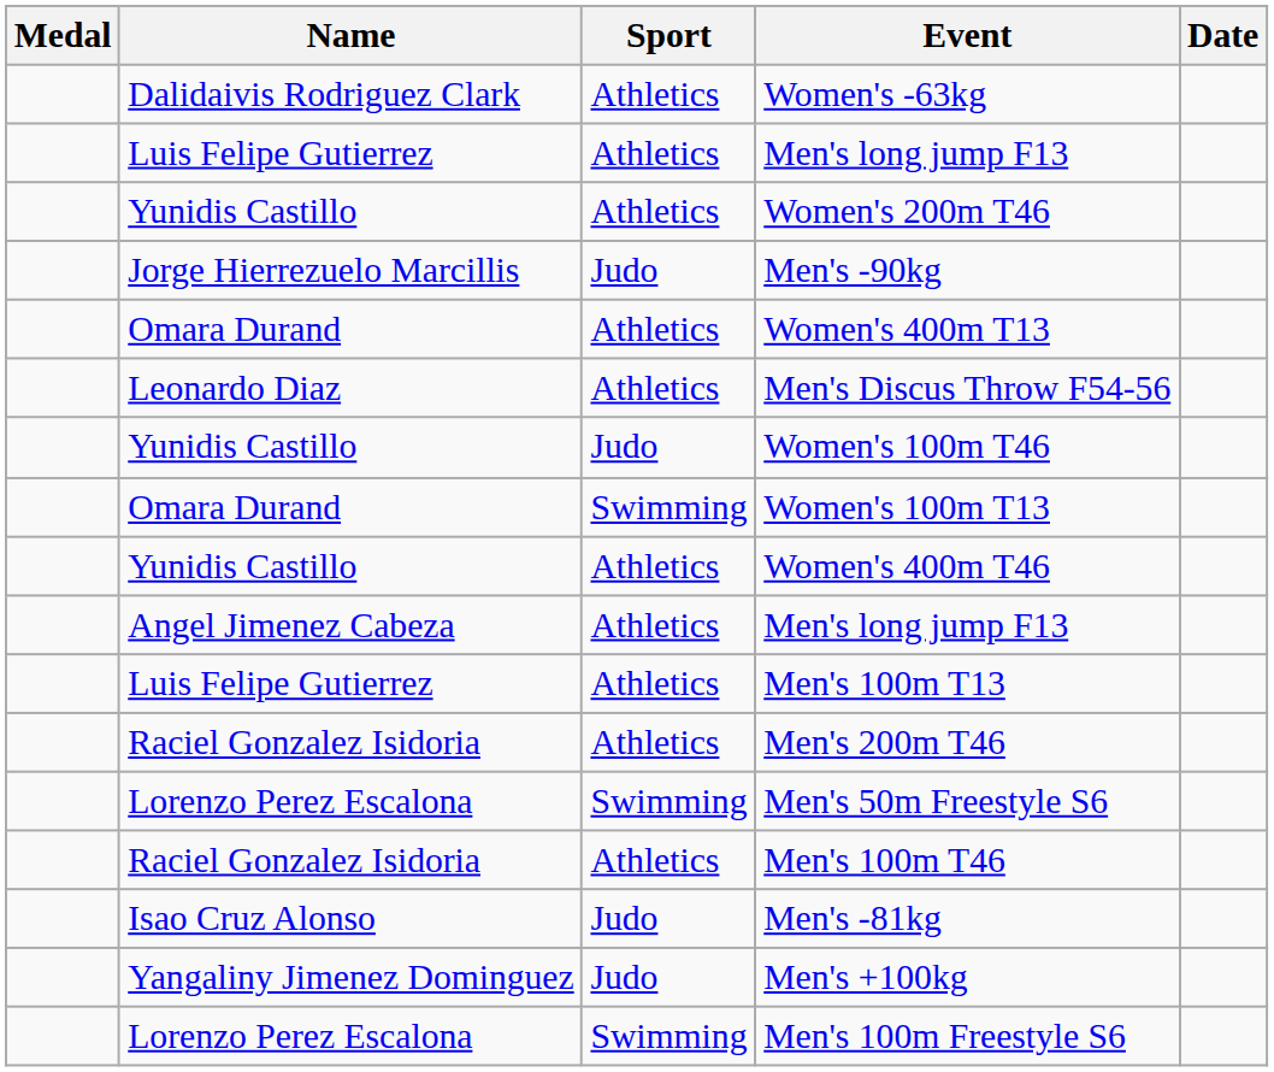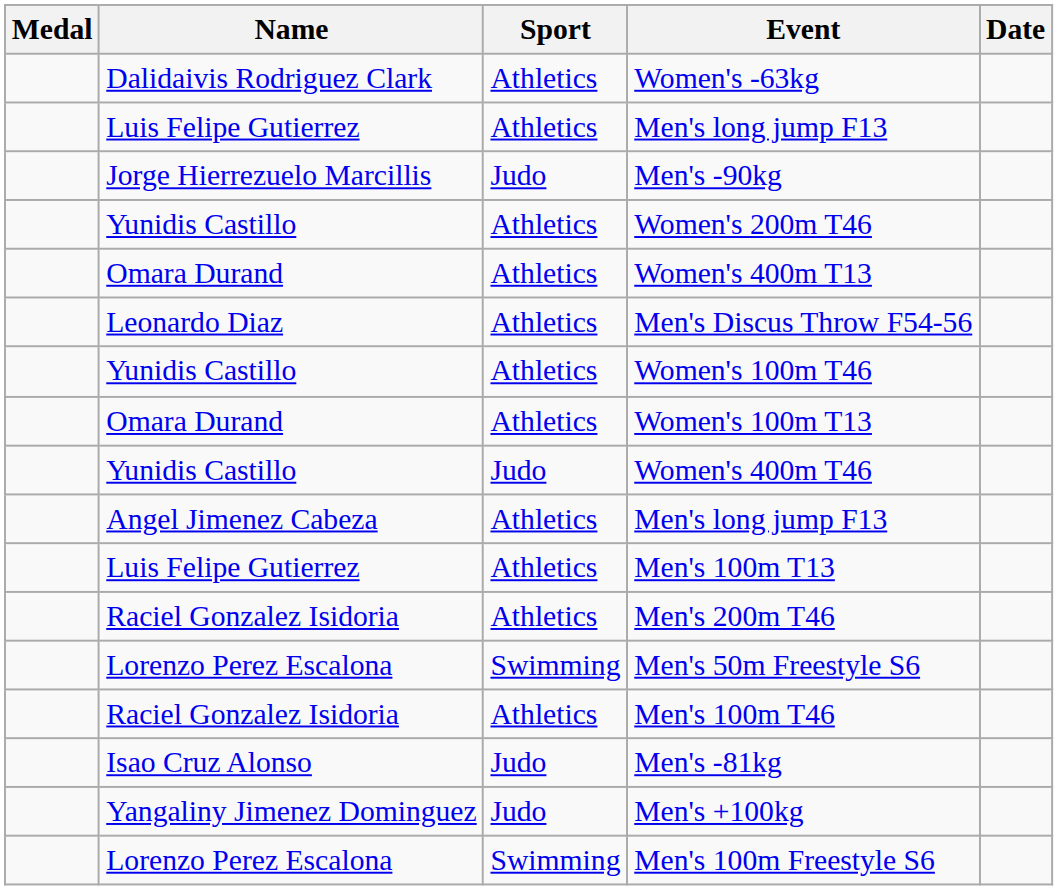rows swapped: Women's 200m T46 <-> Men's -90kg
Women's 100m T46 | Sport: Judo -> Athletics
Women's 100m T13 | Sport: Swimming -> Athletics
Women's 400m T46 | Sport: Athletics -> Judo
